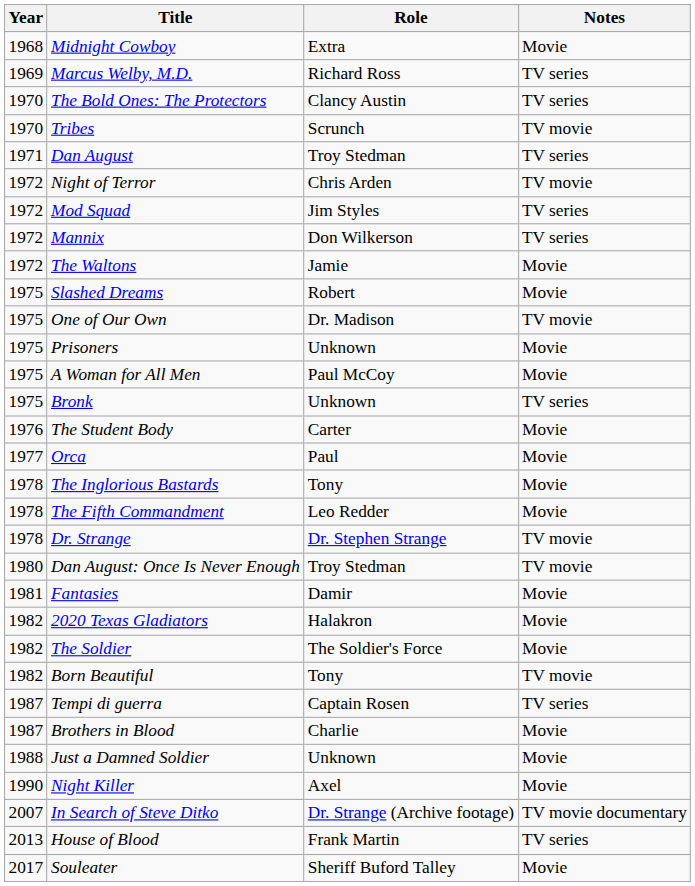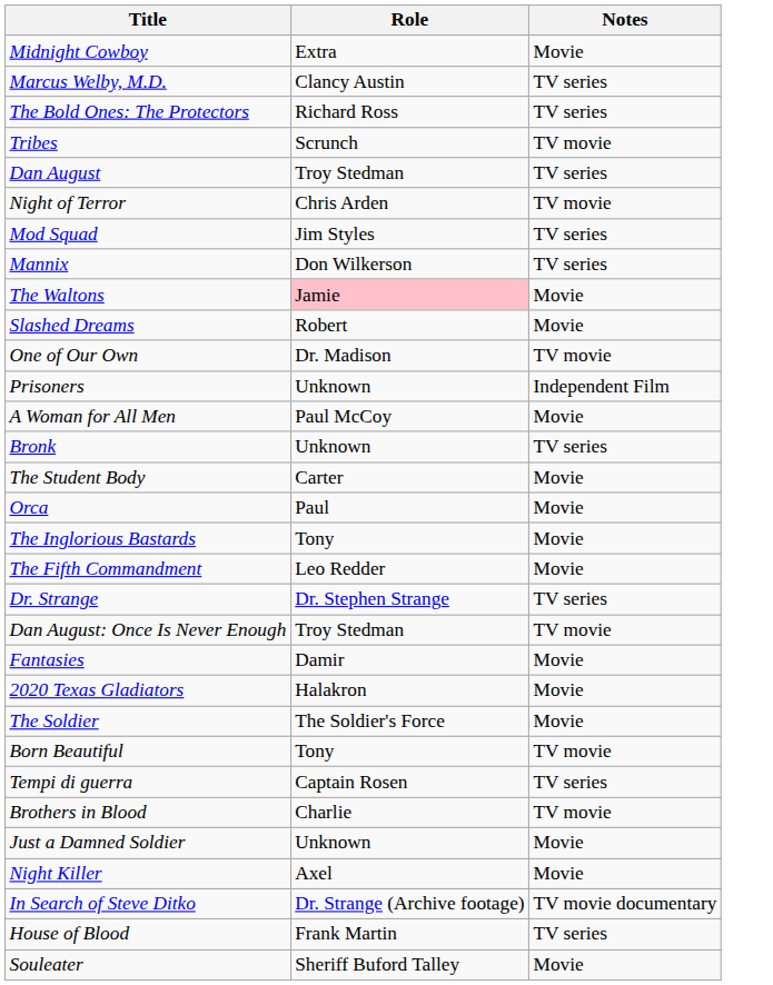- column: Year | 1968 | 1969 | 1970 | 1970 | 1971 | 1972 | 1972 | 1972 | 1972 | 1975 | 1975 | 1975 | 1975 | 1975 | 1976 | 1977 | 1978 | 1978 | 1978 | 1980 | 1981 | 1982 | 1982 | 1982 | 1987 | 1987 | 1988 | 1990 | 2007 | 2013 | 2017
Marcus Welby, M.D. | Role: Richard Ross -> Clancy Austin
The Bold Ones: The Protectors | Role: Clancy Austin -> Richard Ross
The Waltons | Role: no background -> pink background
Prisoners | Notes: Movie -> Independent Film
Dr. Strange | Notes: TV movie -> TV series
Brothers in Blood | Notes: Movie -> TV movie
